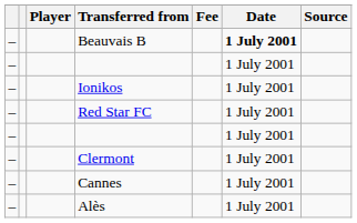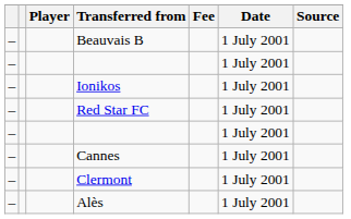Beauvais B | Date: bold -> normal
rows swapped: Clermont <-> Cannes
